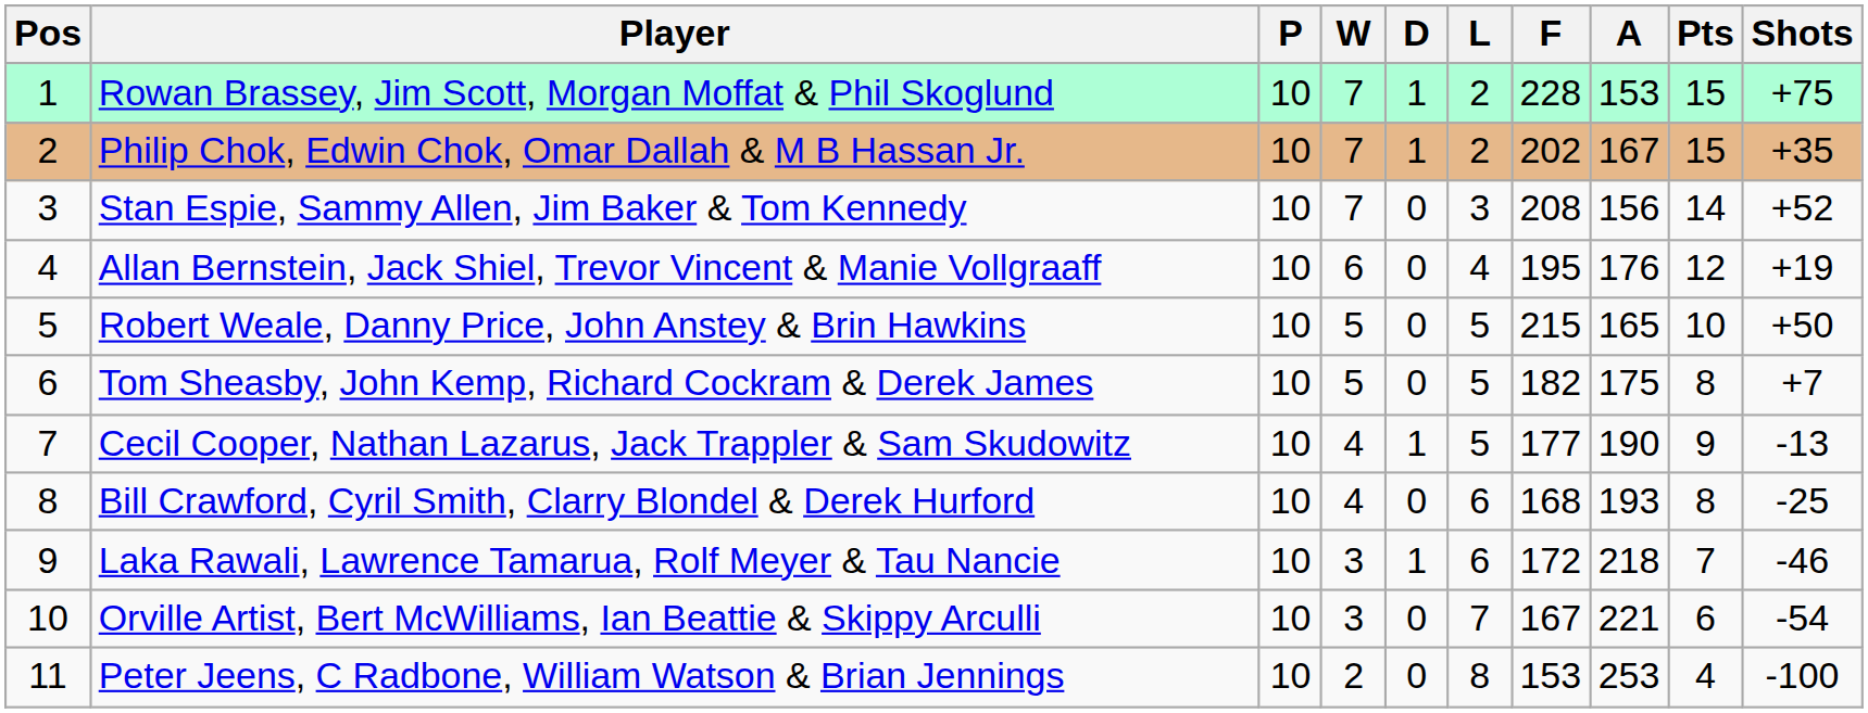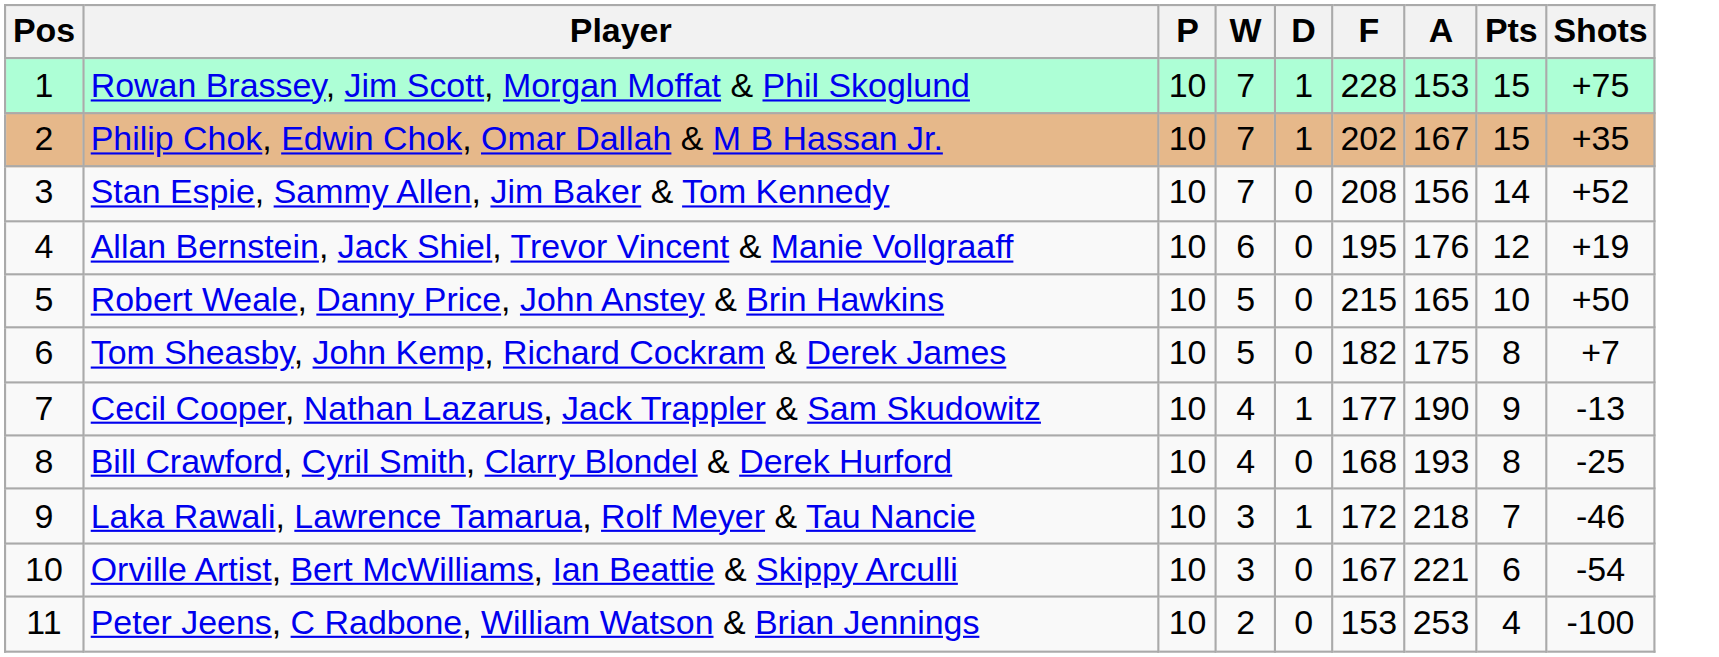- column: L | 2 | 2 | 3 | 4 | 5 | 5 | 5 | 6 | 6 | 7 | 8
